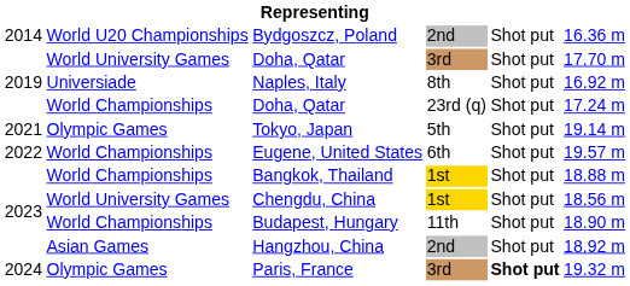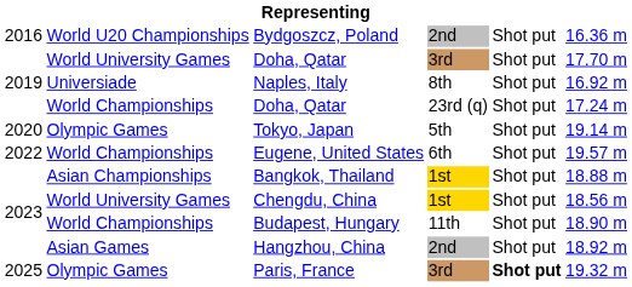Bydgoszcz, Poland | column 1: 2014 -> 2016
Tokyo, Japan | column 1: 2021 -> 2020
Bangkok, Thailand | column 2: World Championships -> Asian Championships
Paris, France | column 1: 2024 -> 2025
